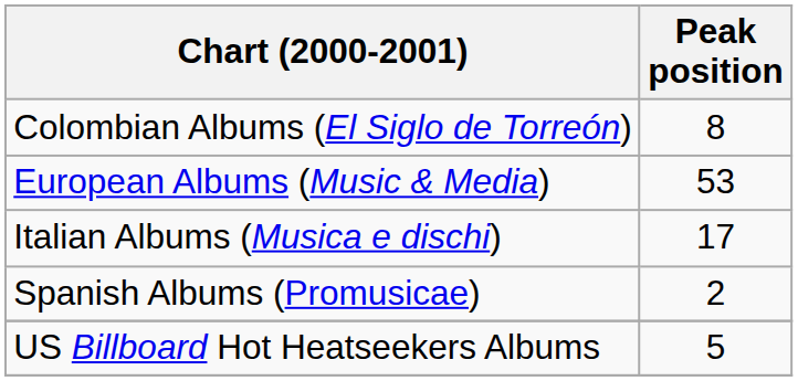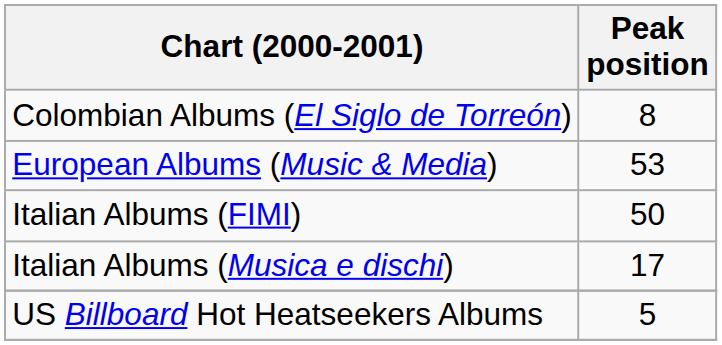+ row: Italian Albums (FIMI) | 50
- row: Spanish Albums (Promusicae) | 2
